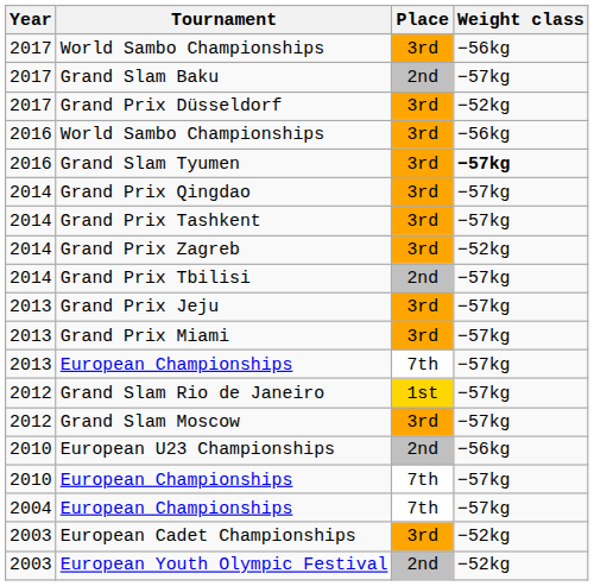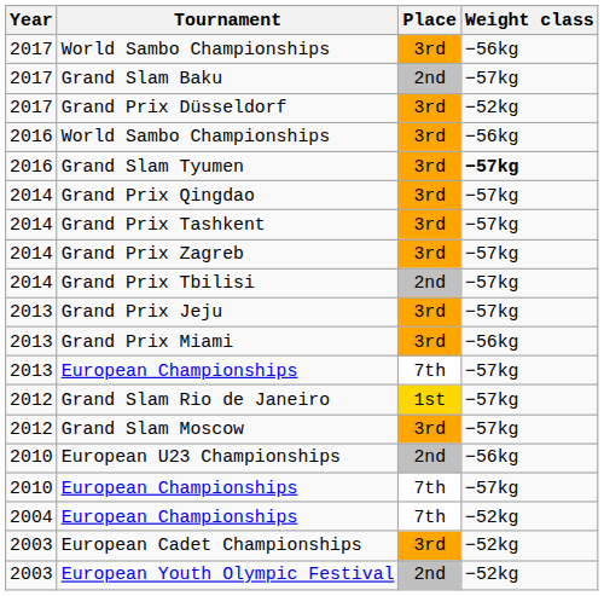Grand Prix Zagreb | Weight class: −52kg -> −57kg
Grand Prix Miami | Weight class: −57kg -> −56kg
2004 / European Championships | Weight class: −57kg -> −52kg
